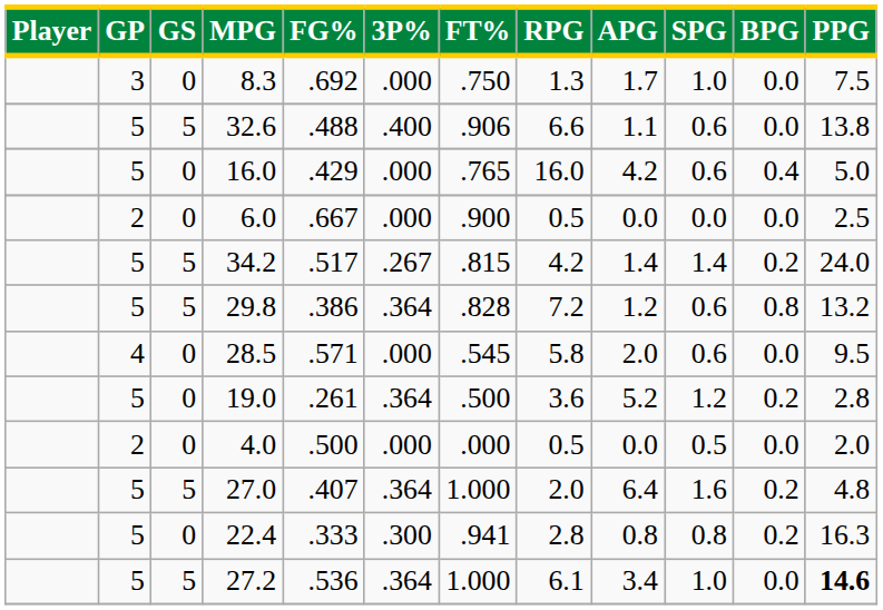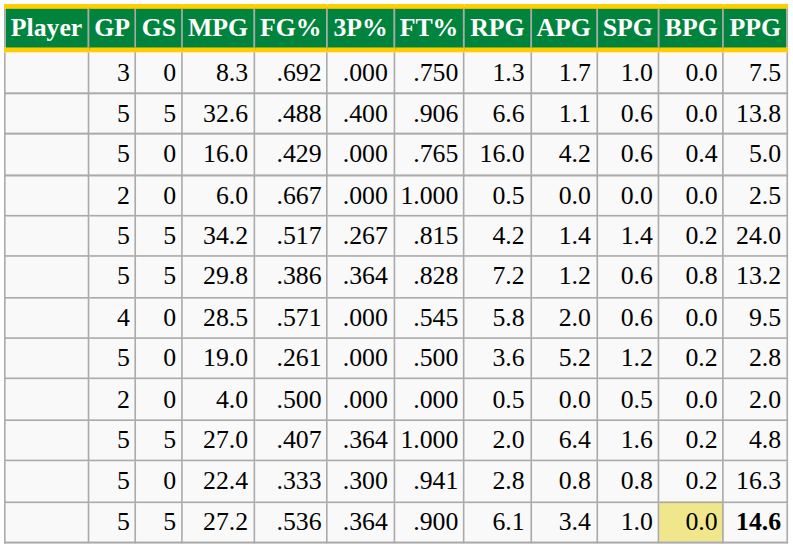6.0 | FT%: .900 -> 1.000
19.0 | 3P%: .364 -> .000
27.2 | FT%: 1.000 -> .900
27.2 | BPG: no background -> khaki background
